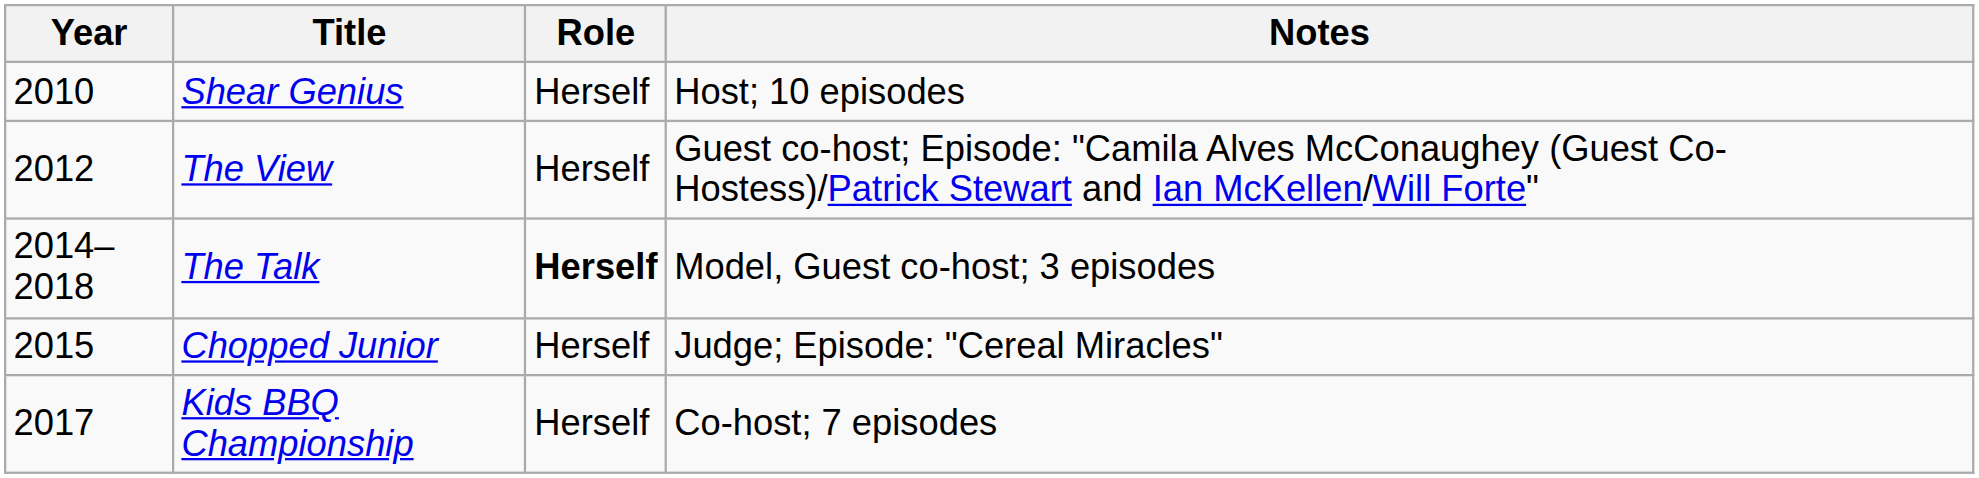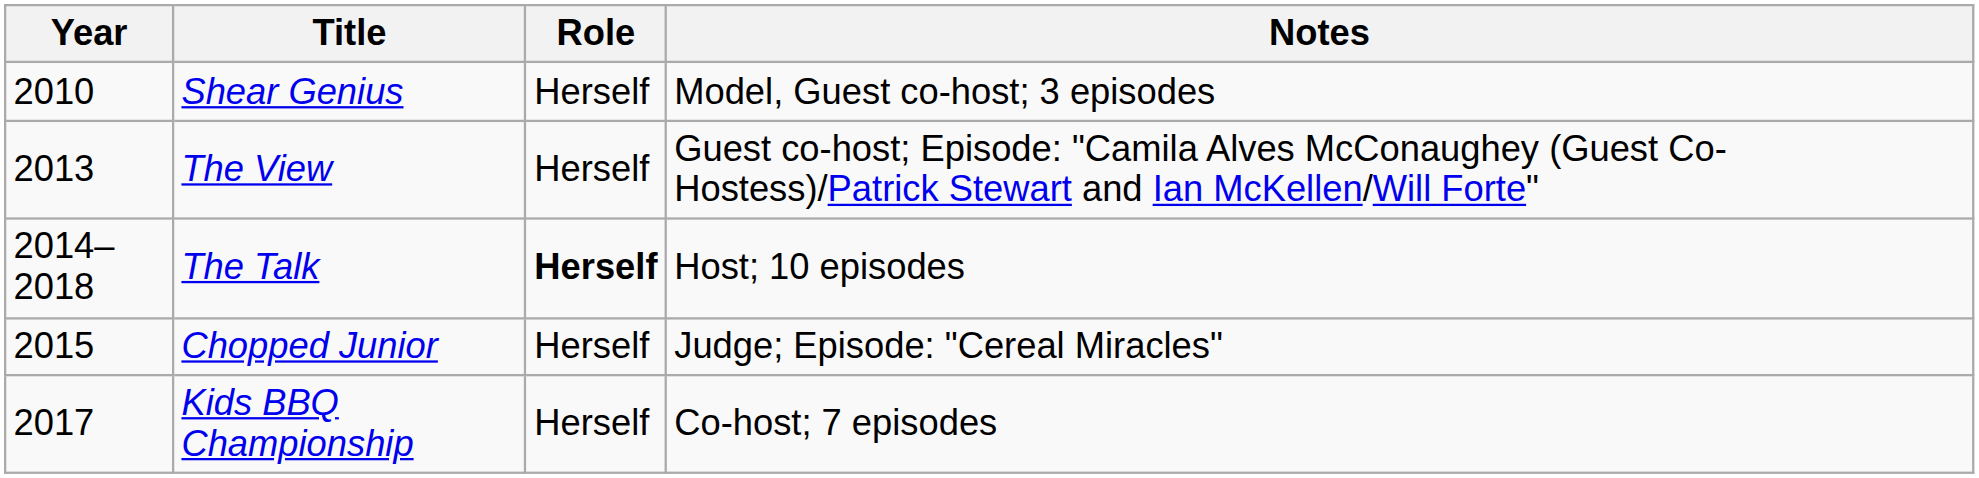Shear Genius | Notes: Host; 10 episodes -> Model, Guest co-host; 3 episodes
The View | Year: 2012 -> 2013
The Talk | Notes: Model, Guest co-host; 3 episodes -> Host; 10 episodes
